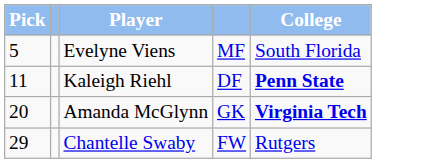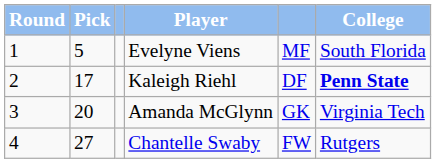+ column: Round | 1 | 2 | 3 | 4
Kaleigh Riehl | Pick: 11 -> 17
Amanda McGlynn | College: bold -> normal
Chantelle Swaby | Pick: 29 -> 27
